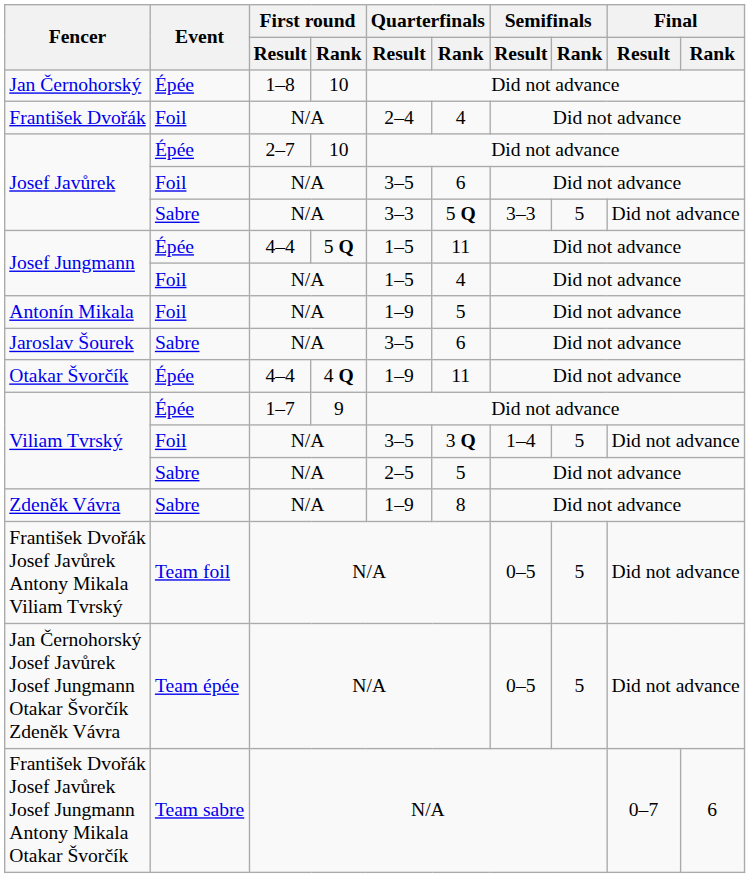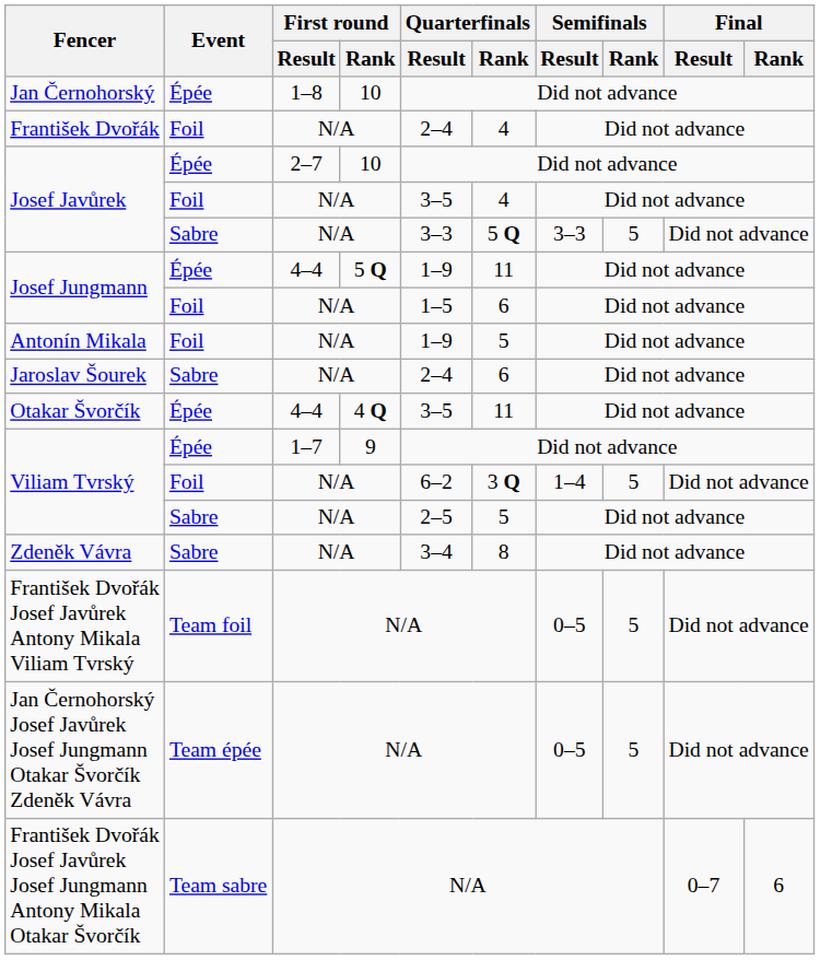Josef Javůrek / Foil | Quarterfinals / Rank: 6 -> 4
Josef Jungmann / Épée | Quarterfinals / Result: 1–5 -> 1–9
Josef Jungmann / Foil | Quarterfinals / Rank: 4 -> 6
Jaroslav Šourek | Quarterfinals / Result: 3–5 -> 2–4
Otakar Švorčík | Quarterfinals / Result: 1–9 -> 3–5
Viliam Tvrský / Foil | Quarterfinals / Result: 3–5 -> 6–2
Zdeněk Vávra | Quarterfinals / Result: 1–9 -> 3–4
